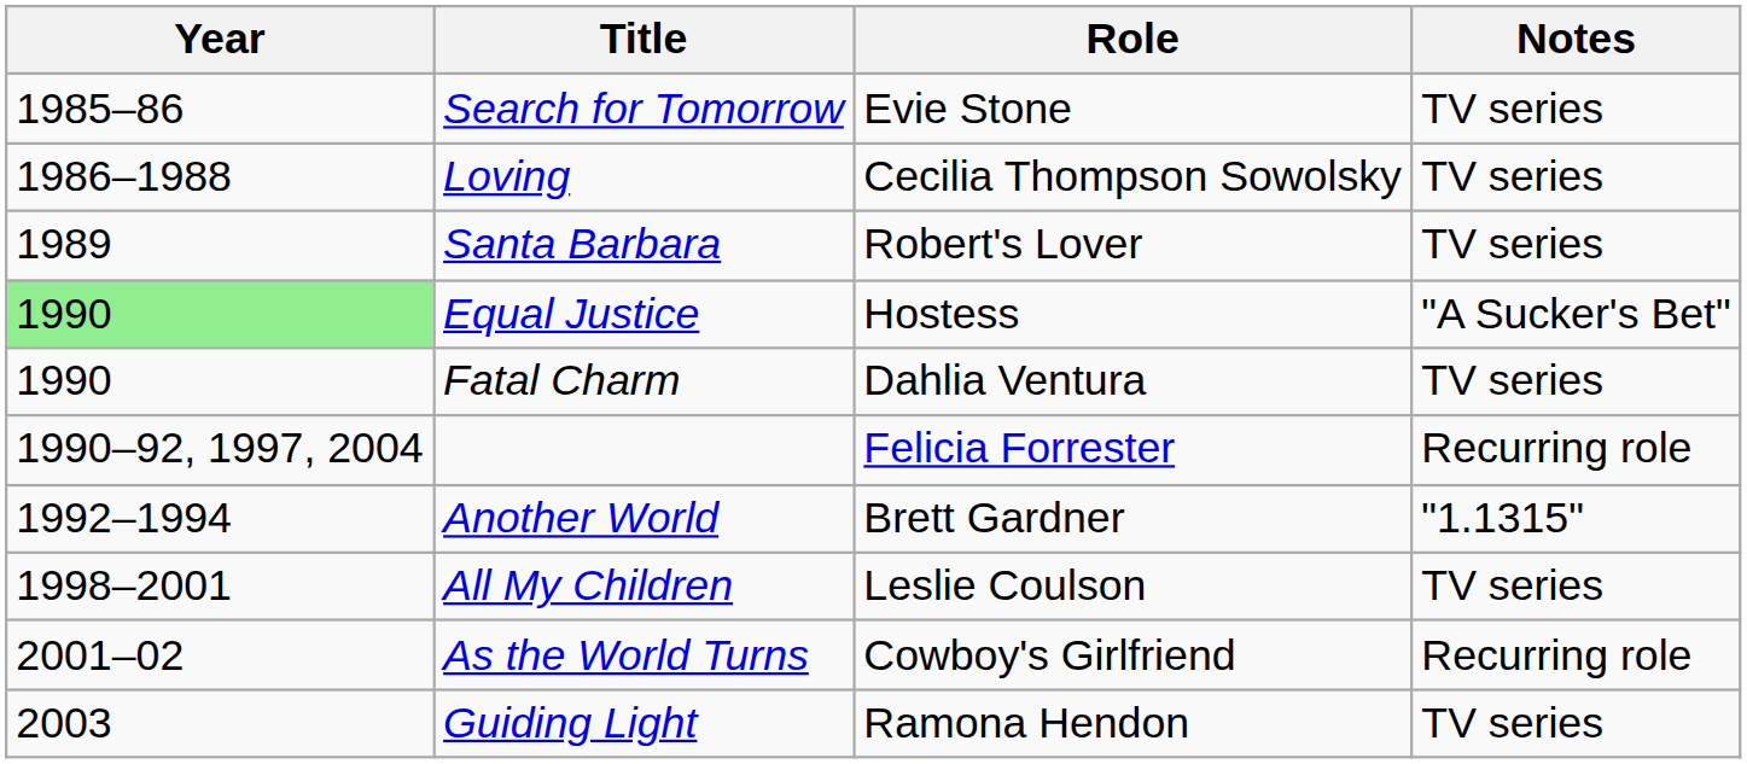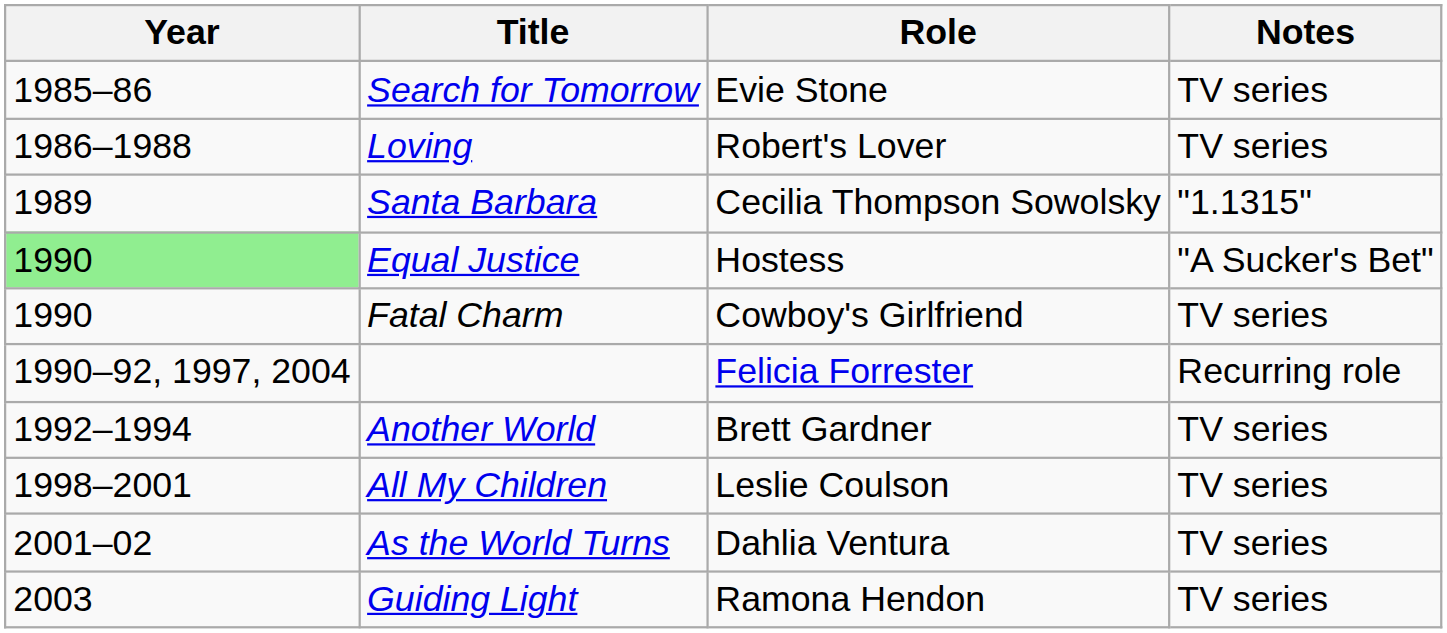Loving | Role: Cecilia Thompson Sowolsky -> Robert's Lover
Santa Barbara | Role: Robert's Lover -> Cecilia Thompson Sowolsky
Santa Barbara | Notes: TV series -> "1.1315"
Fatal Charm | Role: Dahlia Ventura -> Cowboy's Girlfriend
Another World | Notes: "1.1315" -> TV series
As the World Turns | Role: Cowboy's Girlfriend -> Dahlia Ventura
As the World Turns | Notes: Recurring role -> TV series
